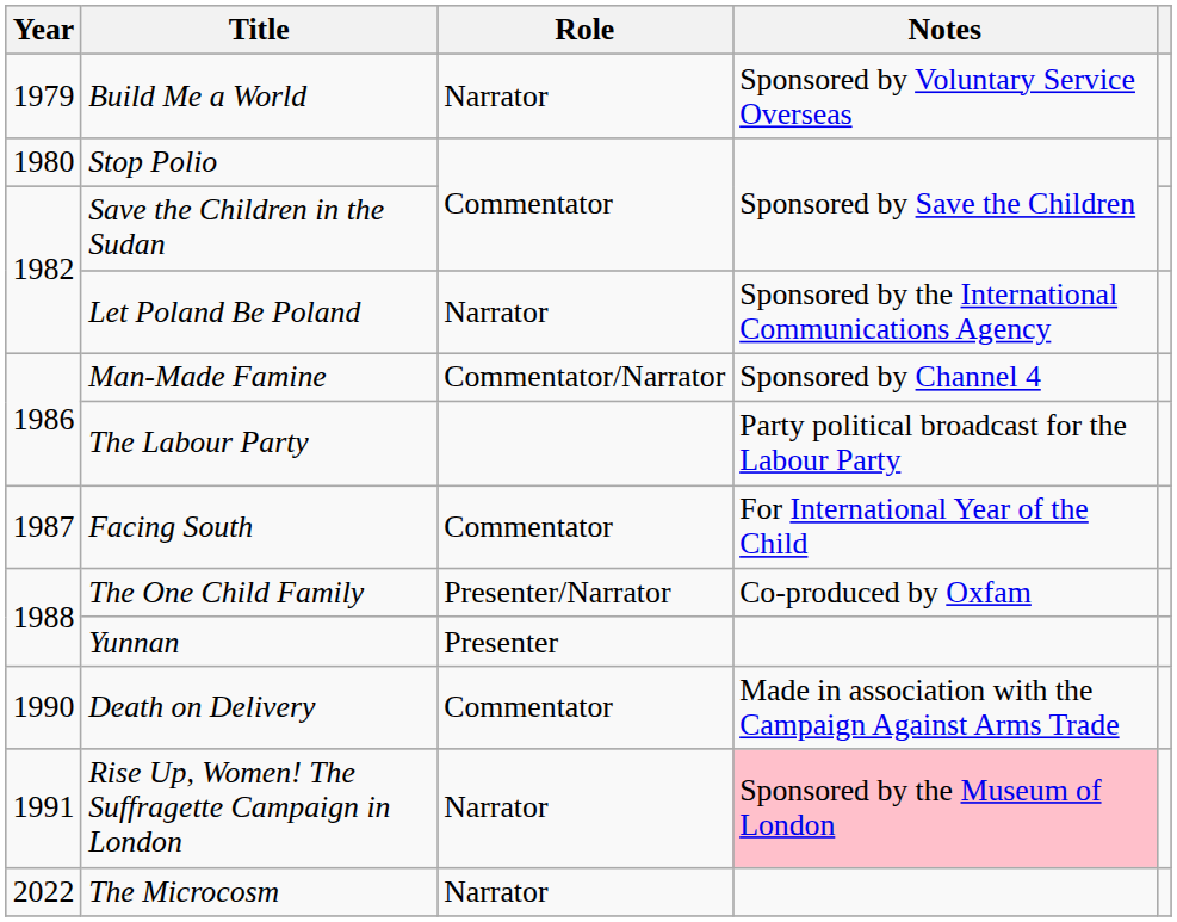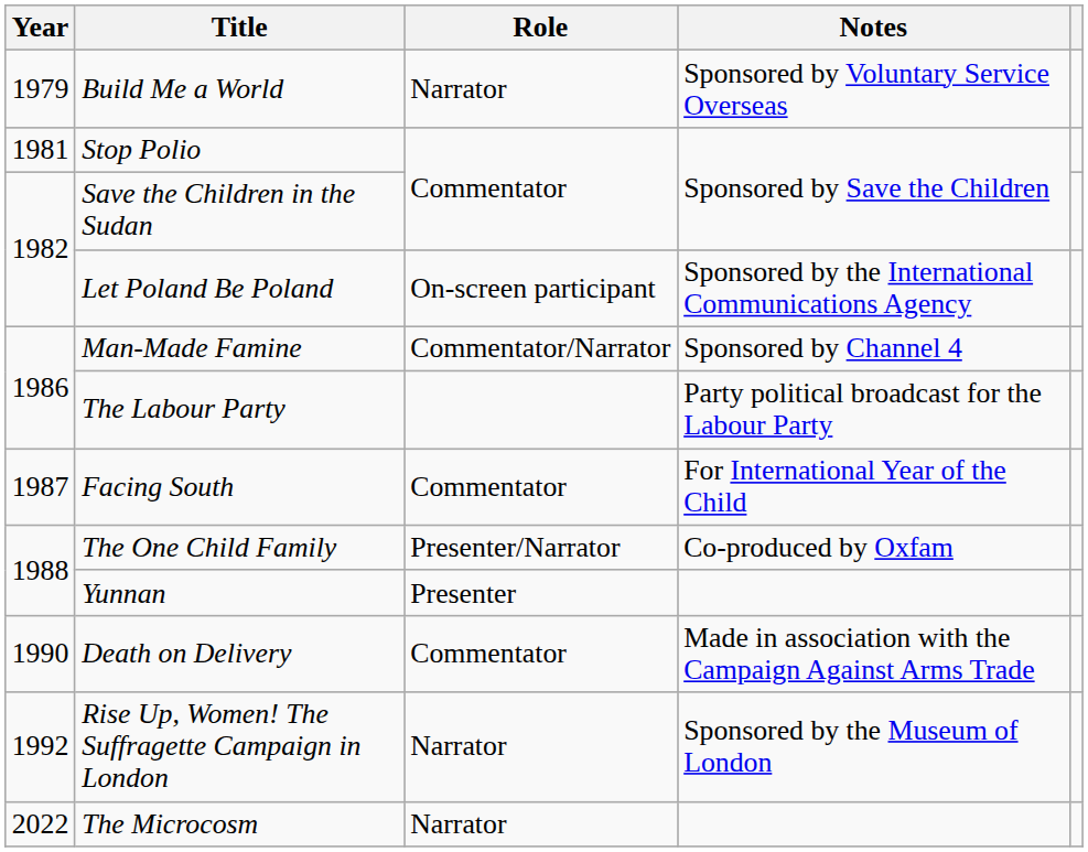Stop Polio | Year: 1980 -> 1981
Let Poland Be Poland | Role: Narrator -> On-screen participant
Rise Up, Women! The Suffragette Campaign in London | Year: 1991 -> 1992
Rise Up, Women! The Suffragette Campaign in London | Notes: pink background -> no background
